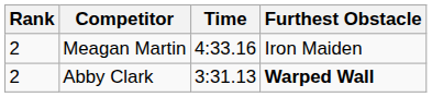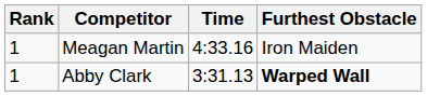Meagan Martin | Rank: 2 -> 1
Abby Clark | Rank: 2 -> 1
